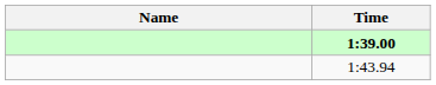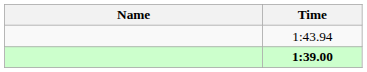rows swapped: 1:39.00 <-> 1:43.94
